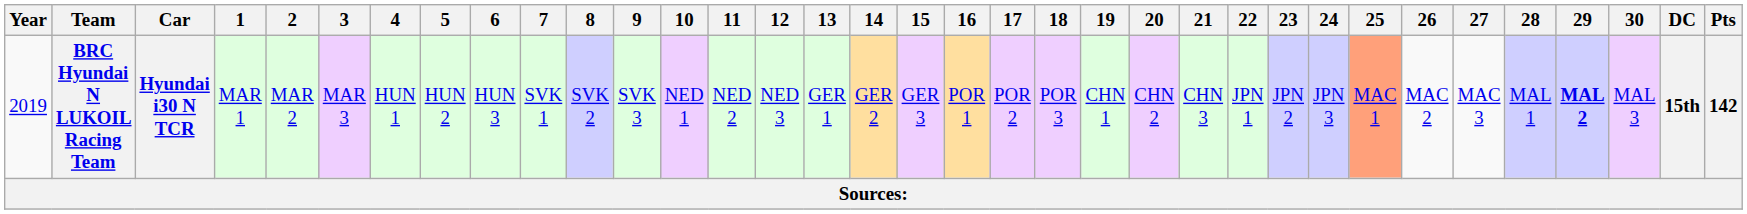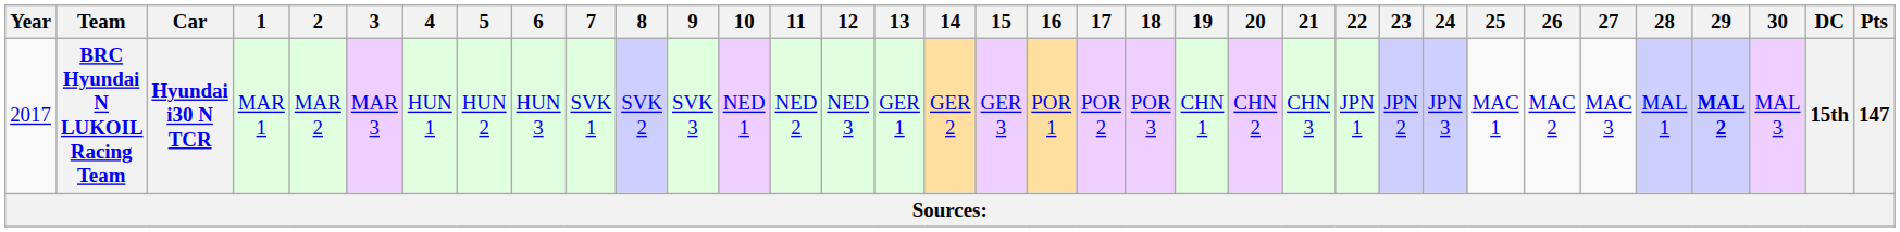BRC Hyundai N LUKOIL Racing Team | Year: 2019 -> 2017
BRC Hyundai N LUKOIL Racing Team | 25: lightsalmon background -> no background
BRC Hyundai N LUKOIL Racing Team | Pts: 142 -> 147
